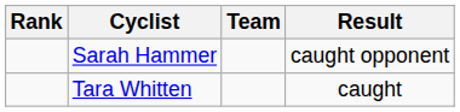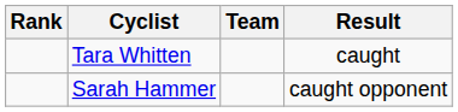rows swapped: Sarah Hammer <-> Tara Whitten
